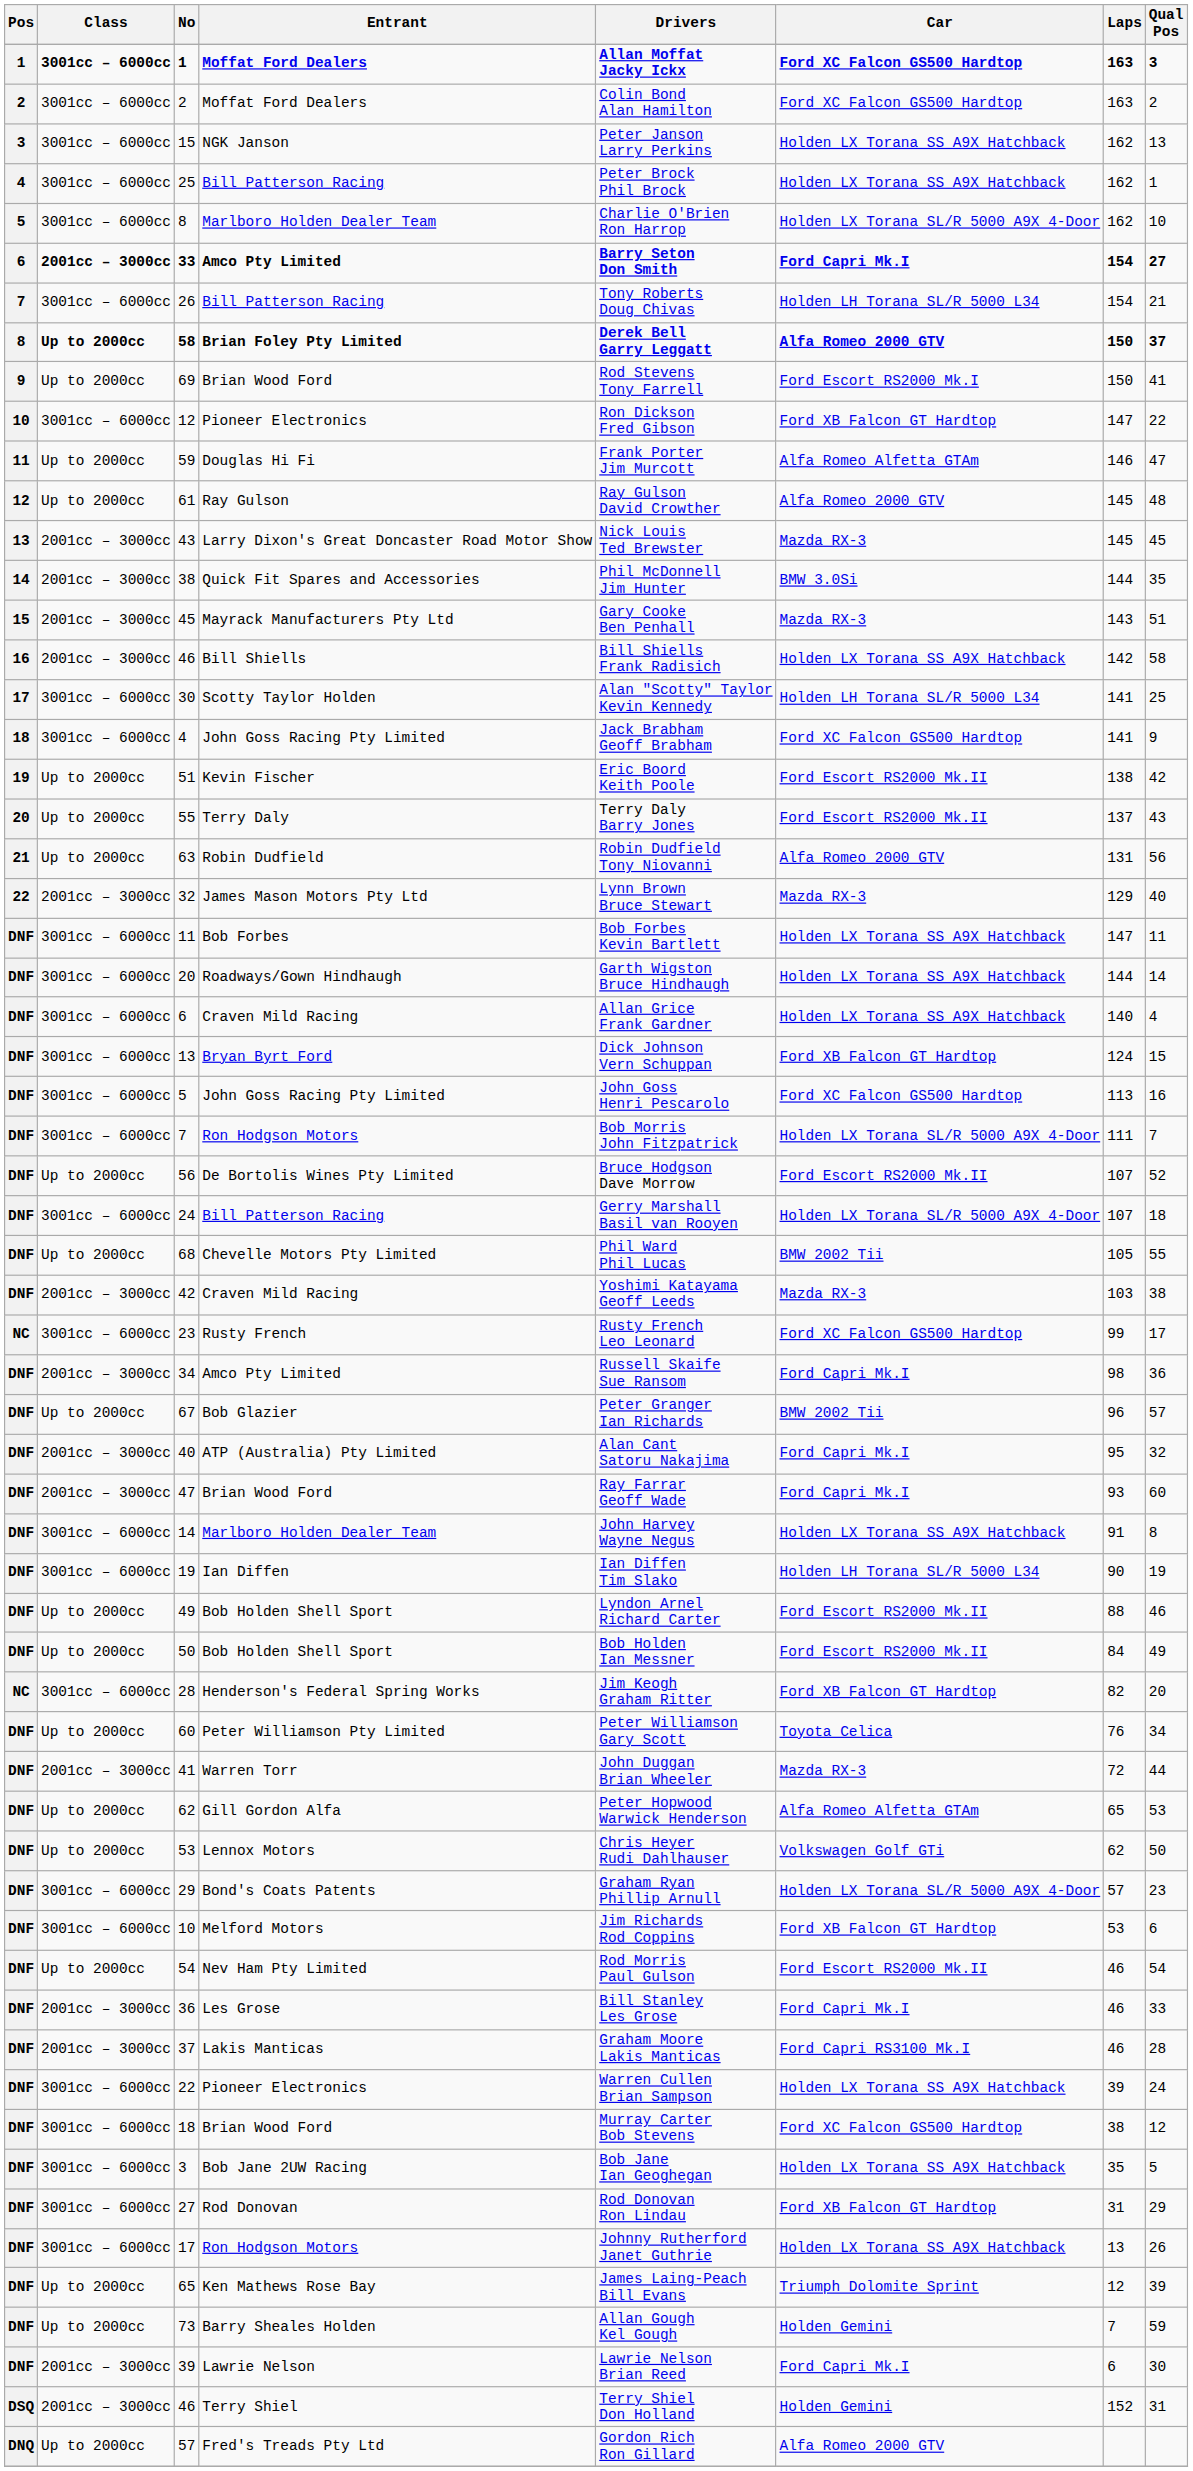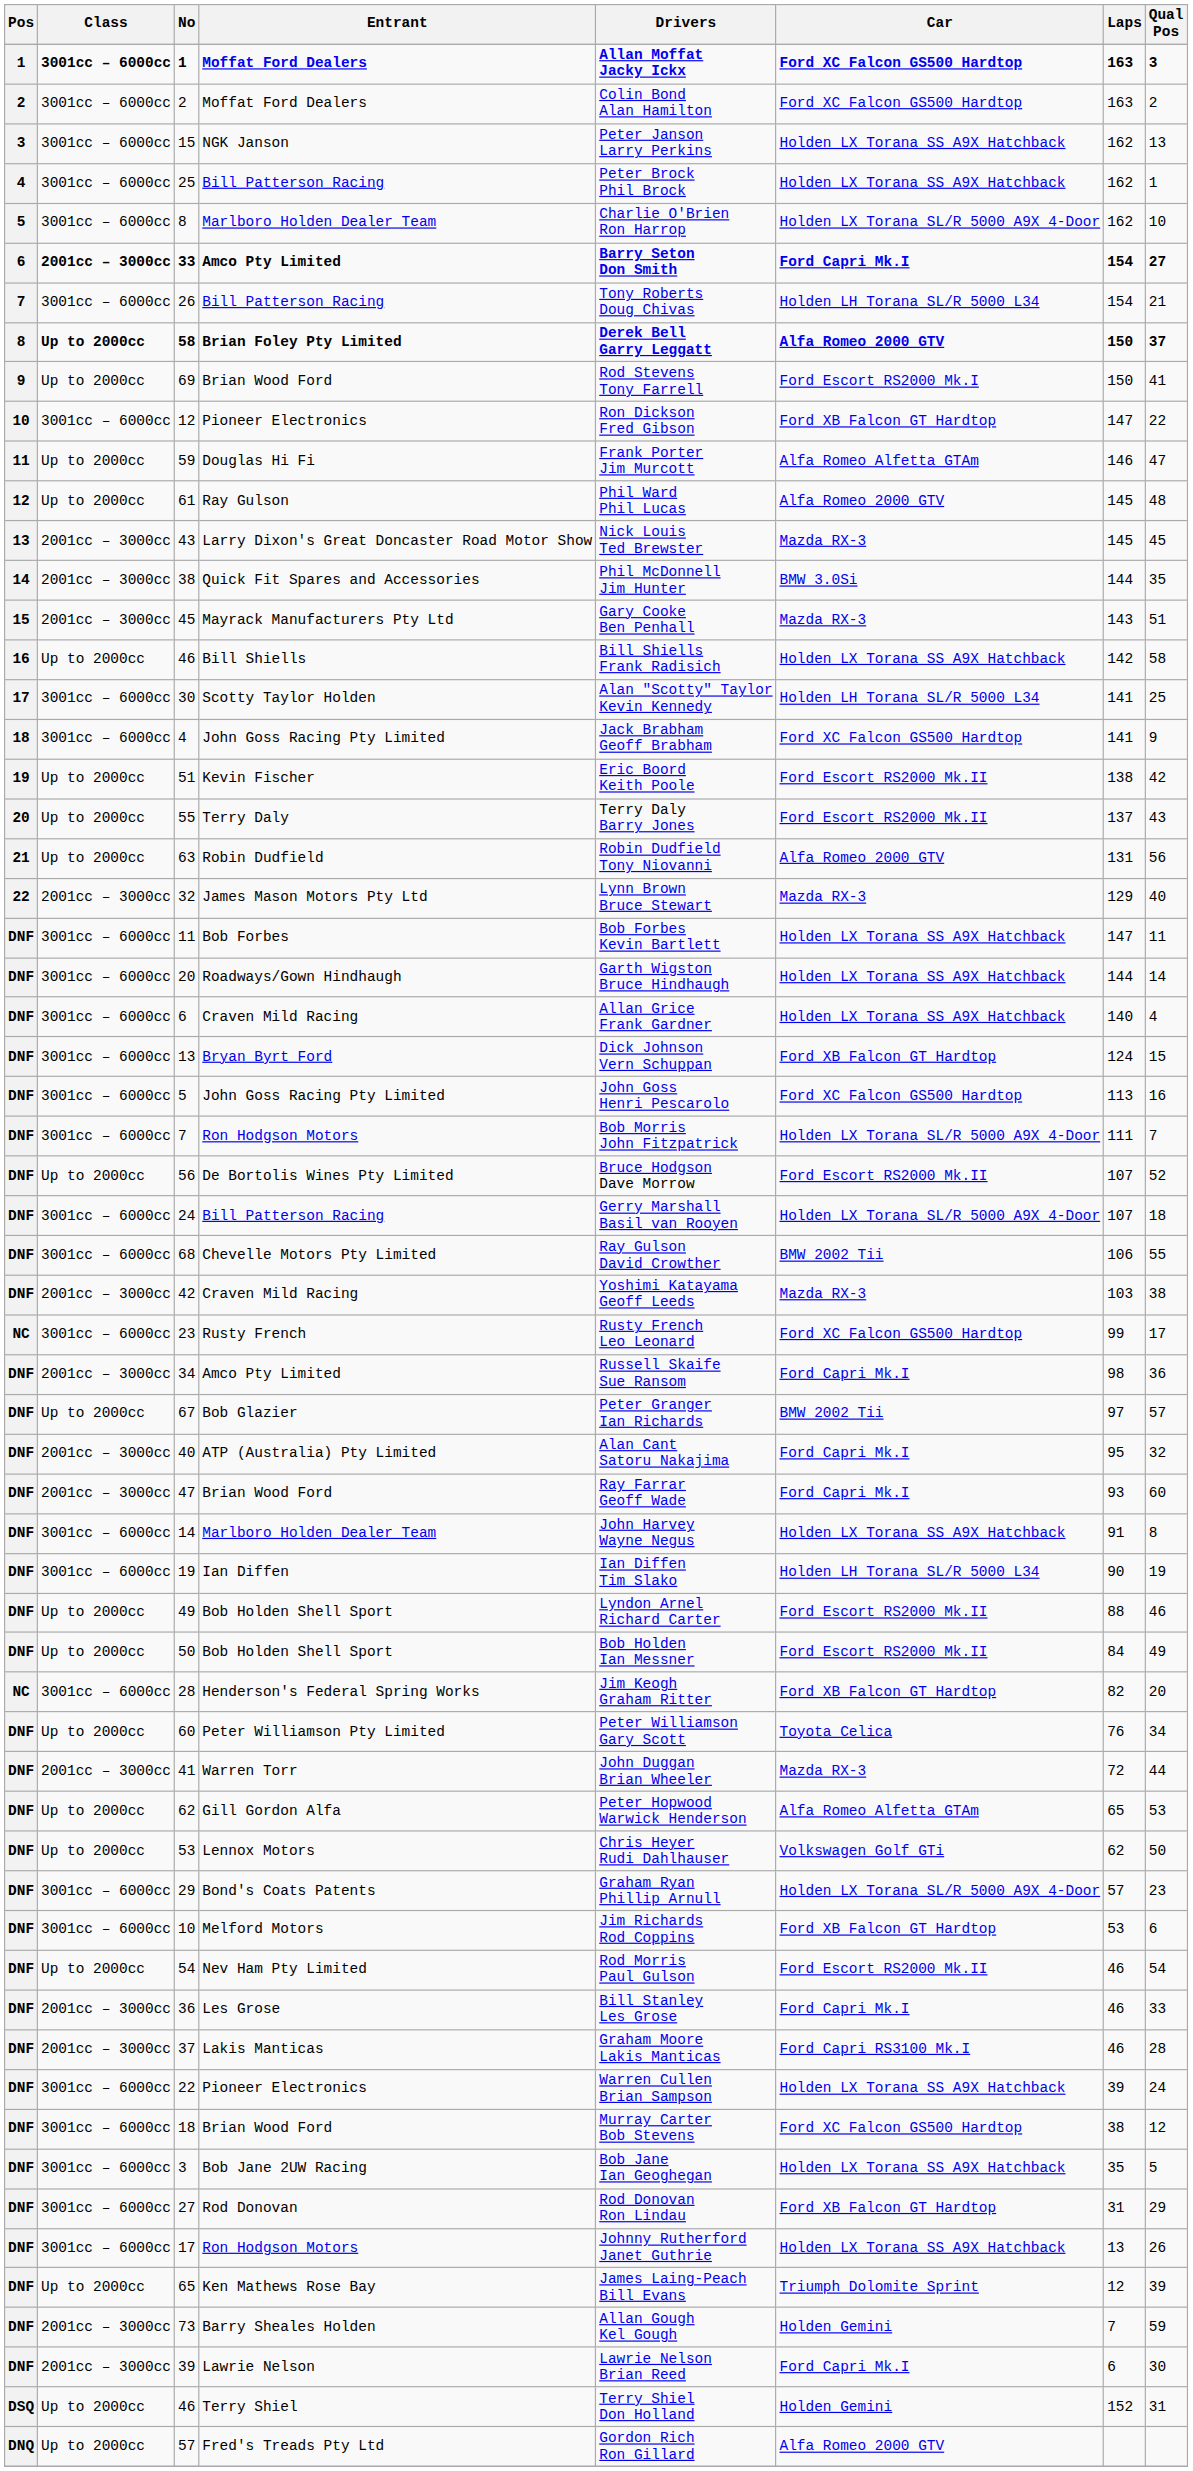61 | Drivers: Ray Gulson David Crowther -> Phil Ward Phil Lucas
46 / Bill Shiells | Class: 2001cc – 3000cc -> Up to 2000cc
68 | Class: Up to 2000cc -> 3001cc – 6000cc
68 | Drivers: Phil Ward Phil Lucas -> Ray Gulson David Crowther
68 | Laps: 105 -> 106
67 | Laps: 96 -> 97
73 | Class: Up to 2000cc -> 2001cc – 3000cc
46 / Terry Shiel | Class: 2001cc – 3000cc -> Up to 2000cc
